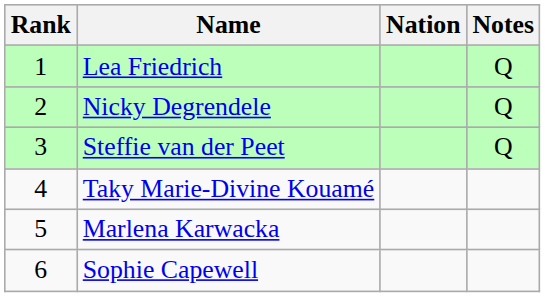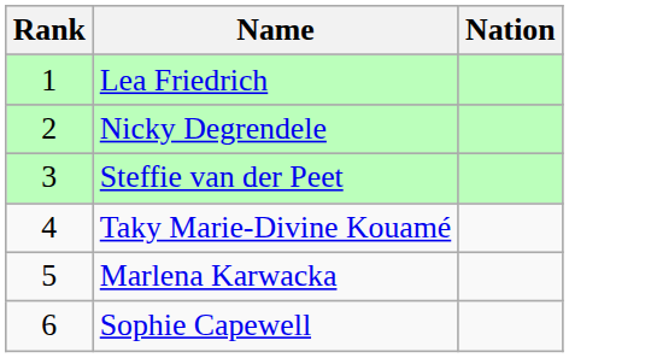- column: Notes | Q | Q | Q
